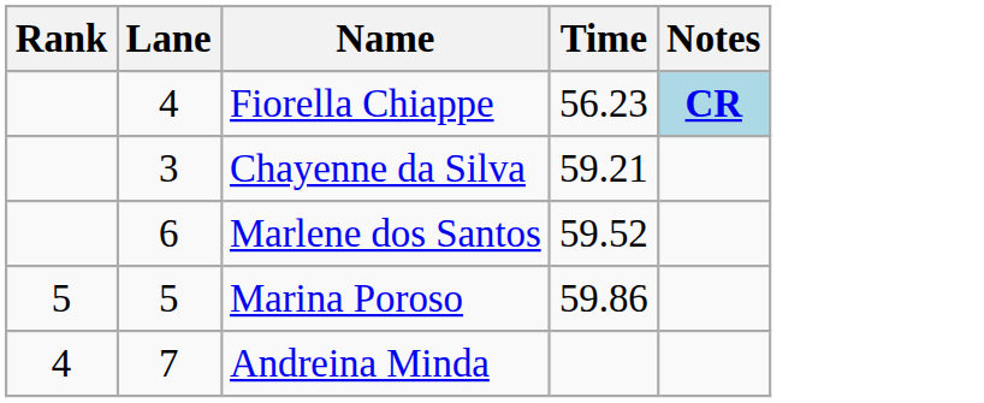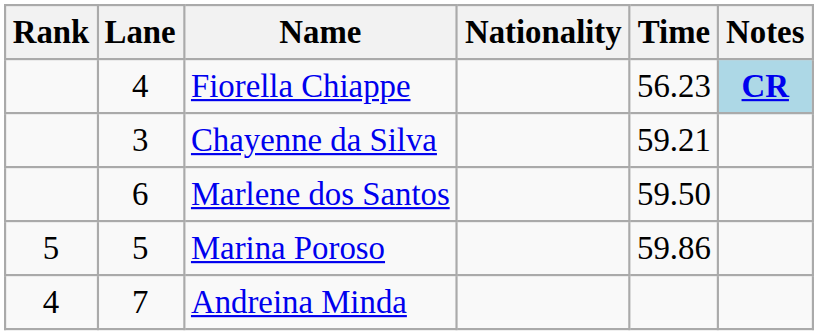+ column: Nationality
Marlene dos Santos | Time: 59.52 -> 59.50
